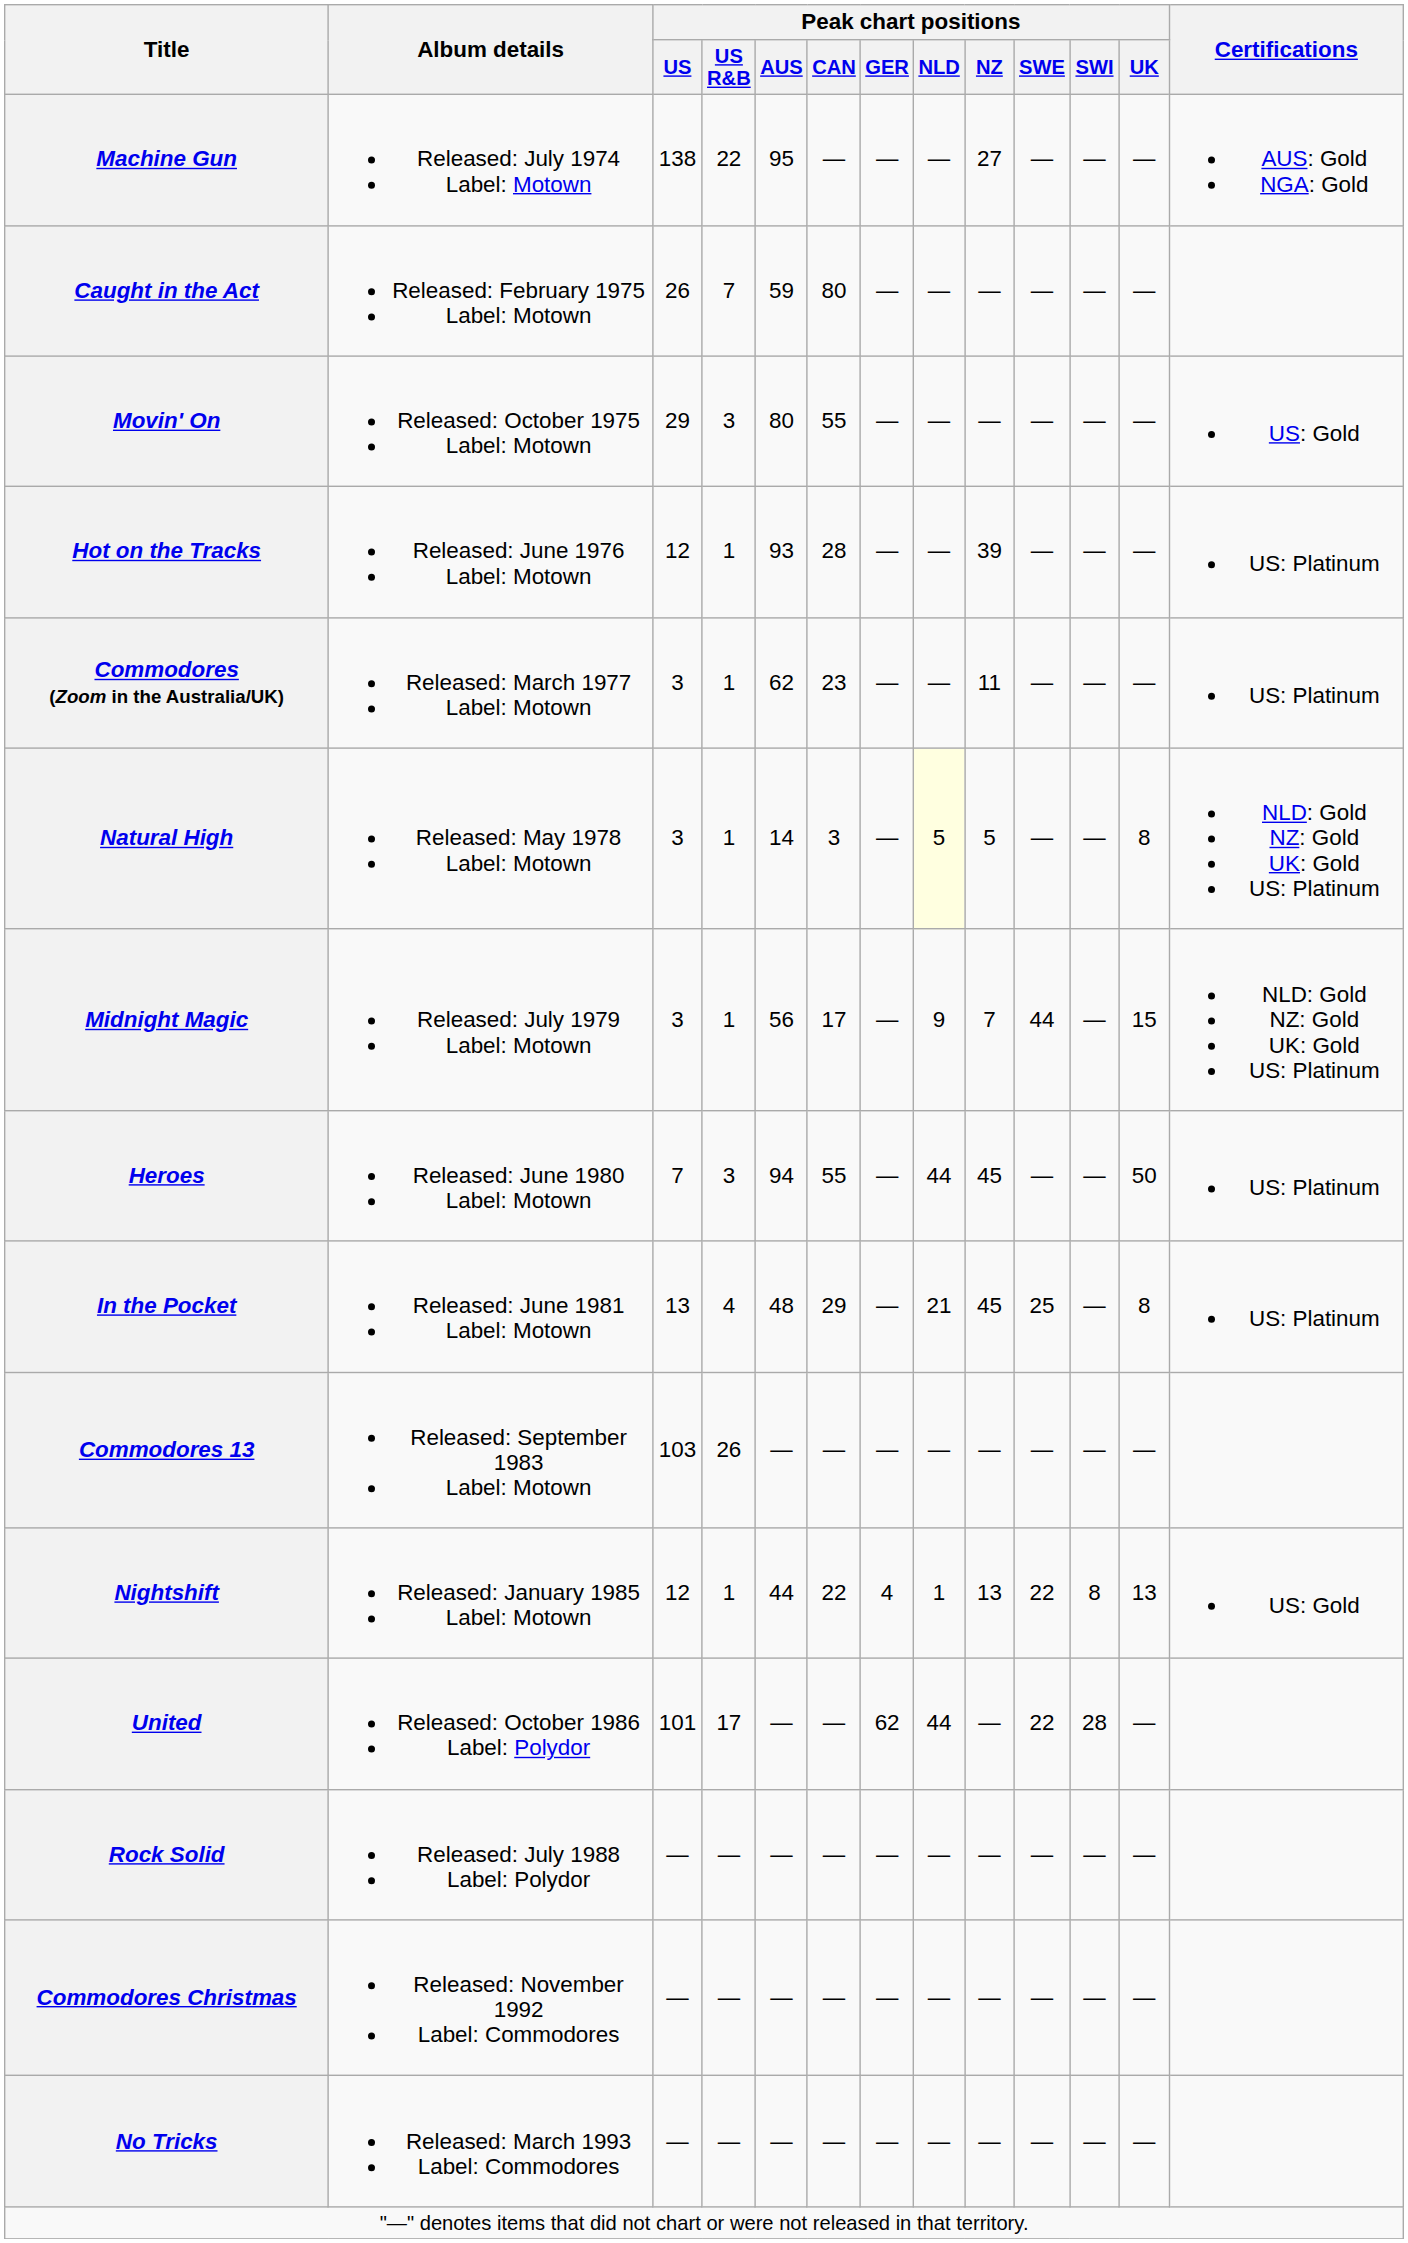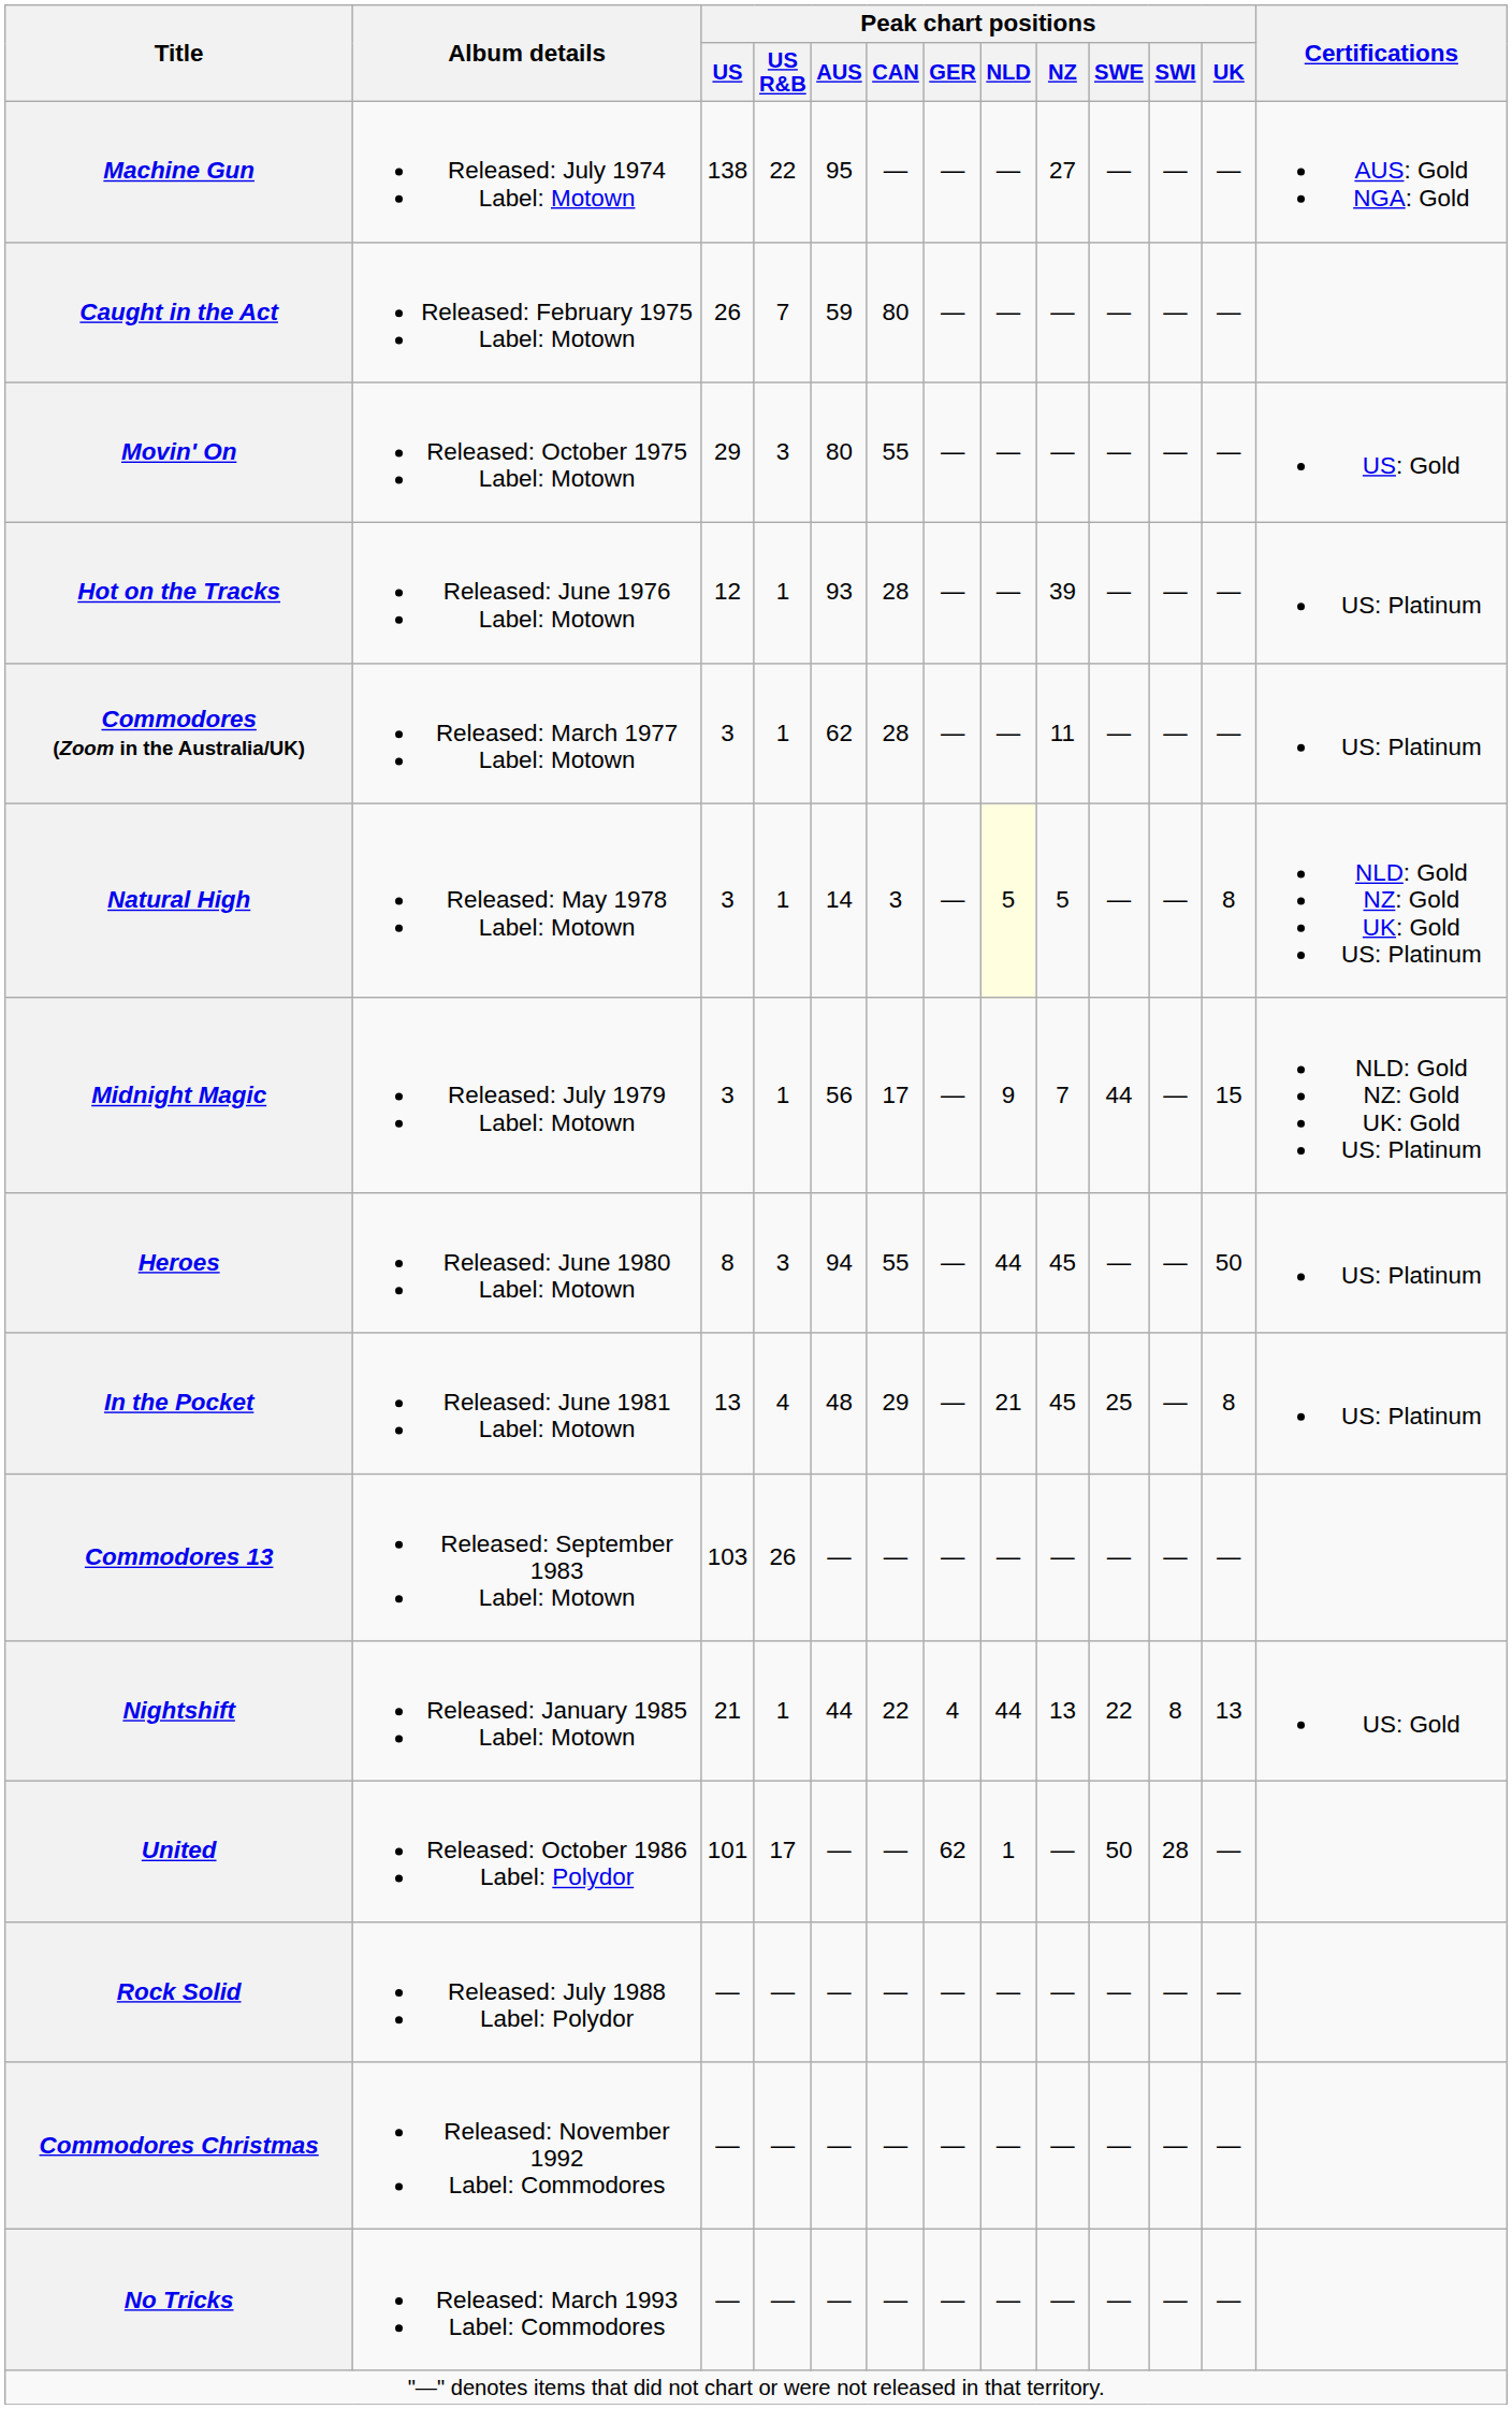Commodores (Zoom in the Australia/UK) | Peak chart positions / CAN: 23 -> 28
Heroes | Peak chart positions / US: 7 -> 8
Nightshift | Peak chart positions / US: 12 -> 21
Nightshift | Peak chart positions / NLD: 1 -> 44
United | Peak chart positions / NLD: 44 -> 1
United | Peak chart positions / SWE: 22 -> 50
